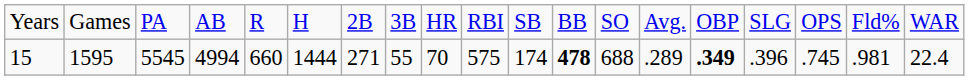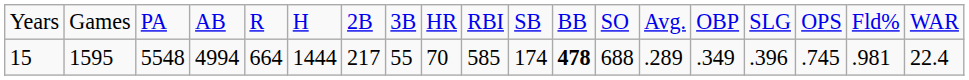15 | column 3: 5545 -> 5548
15 | column 5: 660 -> 664
15 | column 7: 271 -> 217
15 | column 10: 575 -> 585
15 | column 15: bold -> normal
